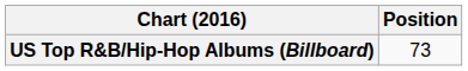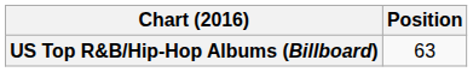US Top R&B/Hip-Hop Albums (Billboard) | Position: 73 -> 63
